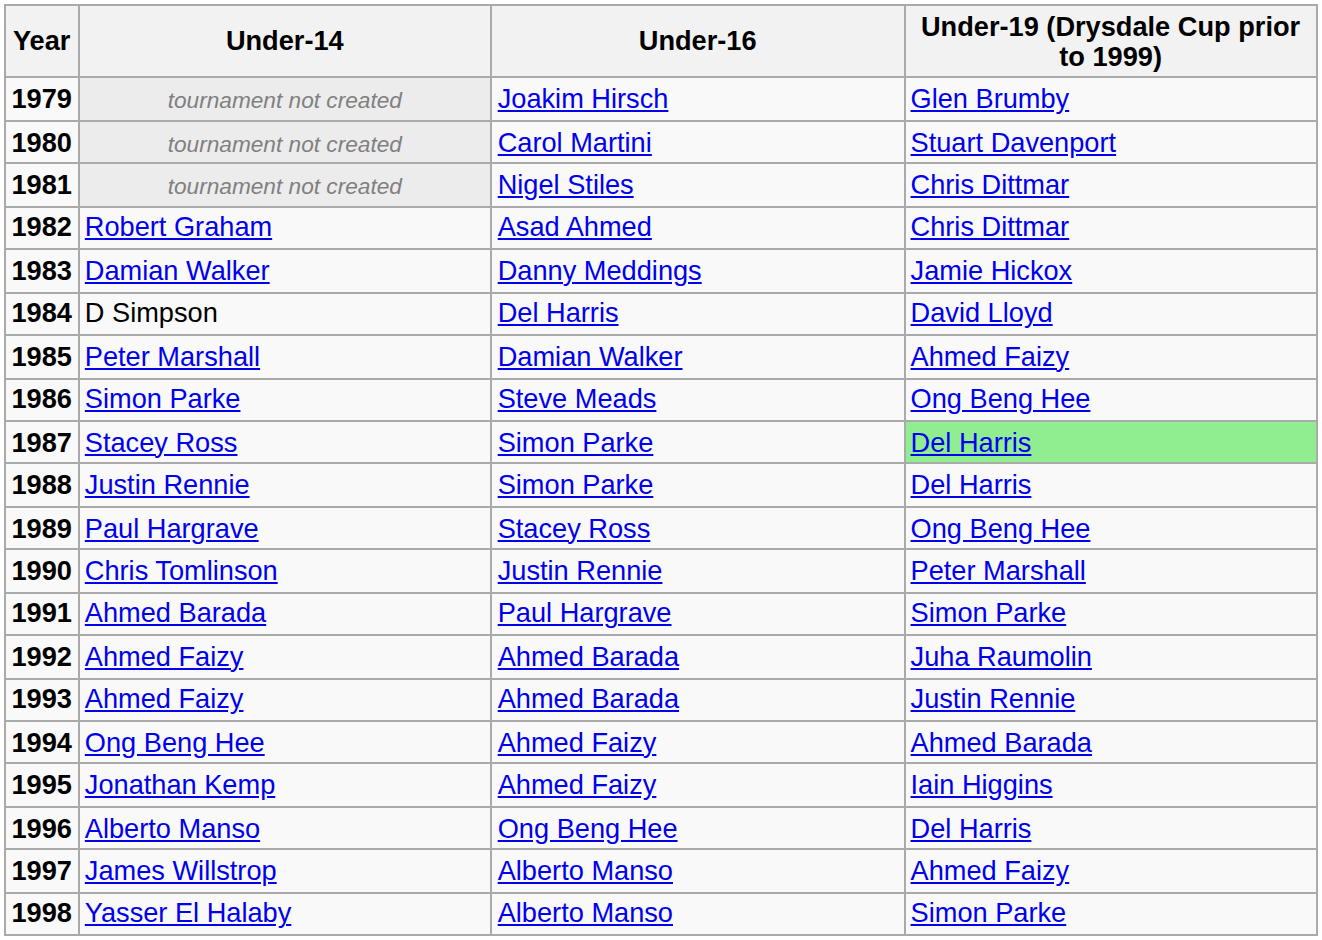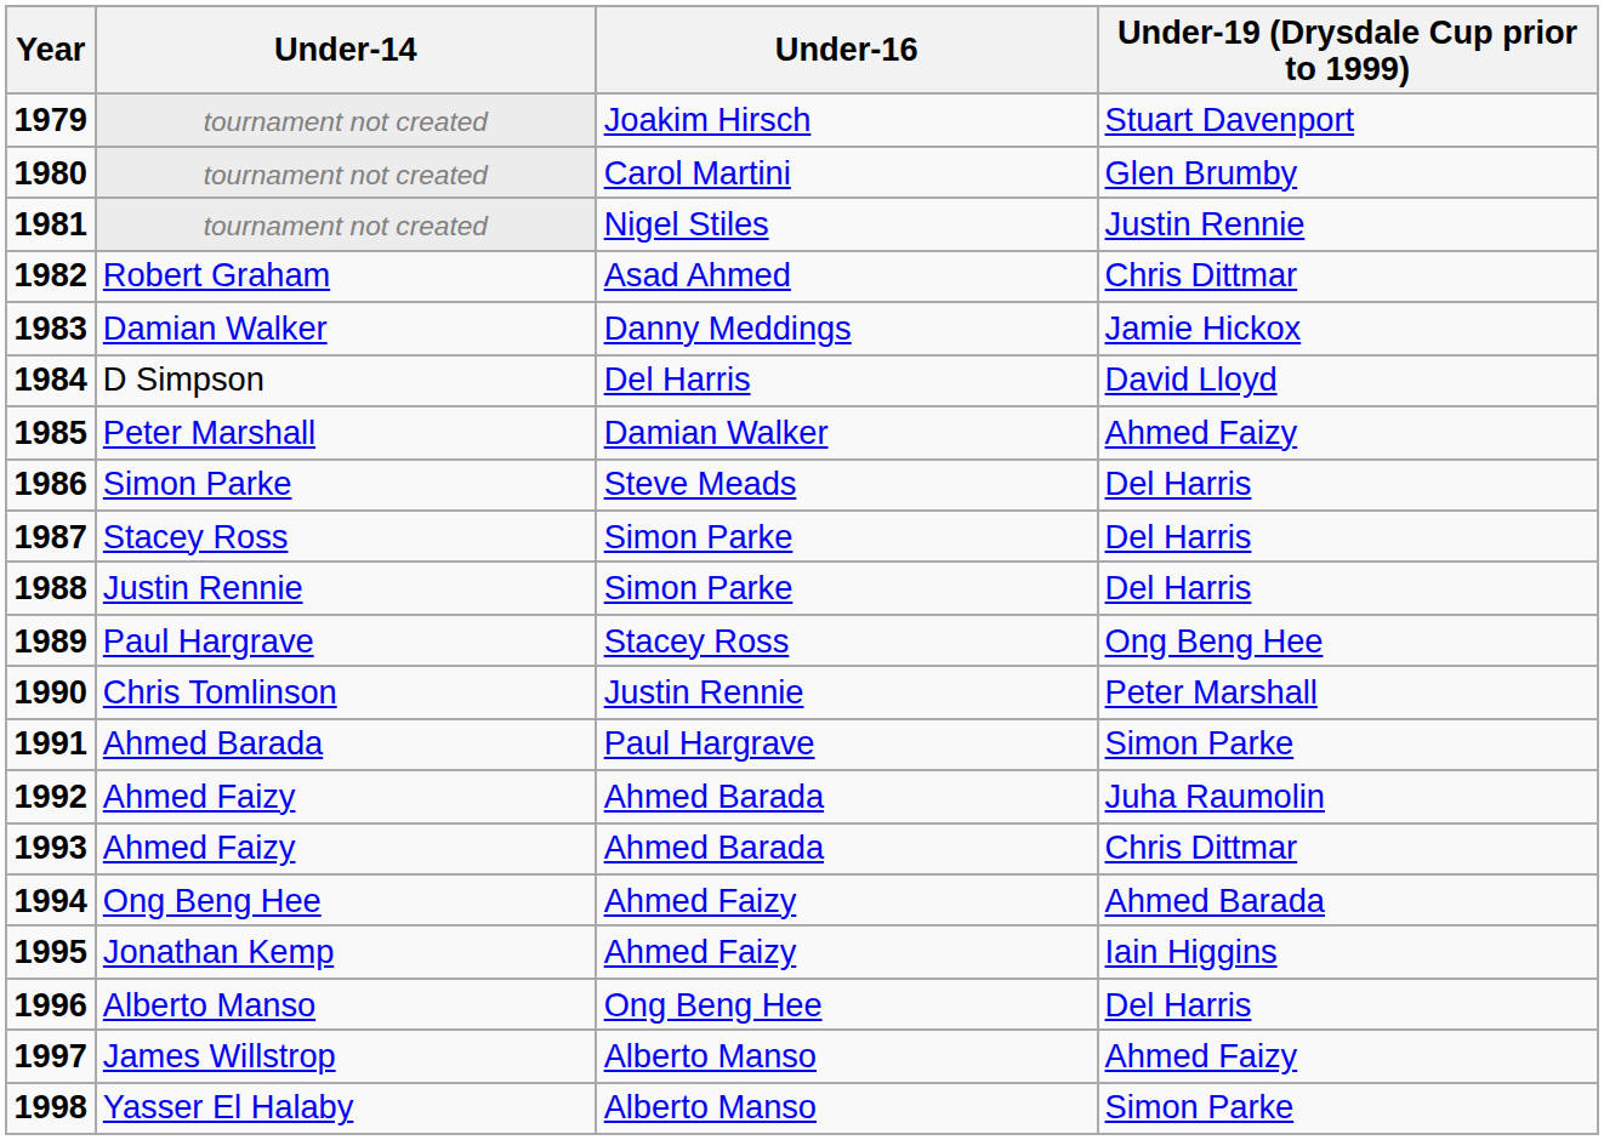1979 | Under-19 (Drysdale Cup prior to 1999): Glen Brumby -> Stuart Davenport
1980 | Under-19 (Drysdale Cup prior to 1999): Stuart Davenport -> Glen Brumby
1981 | Under-19 (Drysdale Cup prior to 1999): Chris Dittmar -> Justin Rennie
1986 | Under-19 (Drysdale Cup prior to 1999): Ong Beng Hee -> Del Harris
1987 | Under-19 (Drysdale Cup prior to 1999): lightgreen background -> no background
1993 | Under-19 (Drysdale Cup prior to 1999): Justin Rennie -> Chris Dittmar
